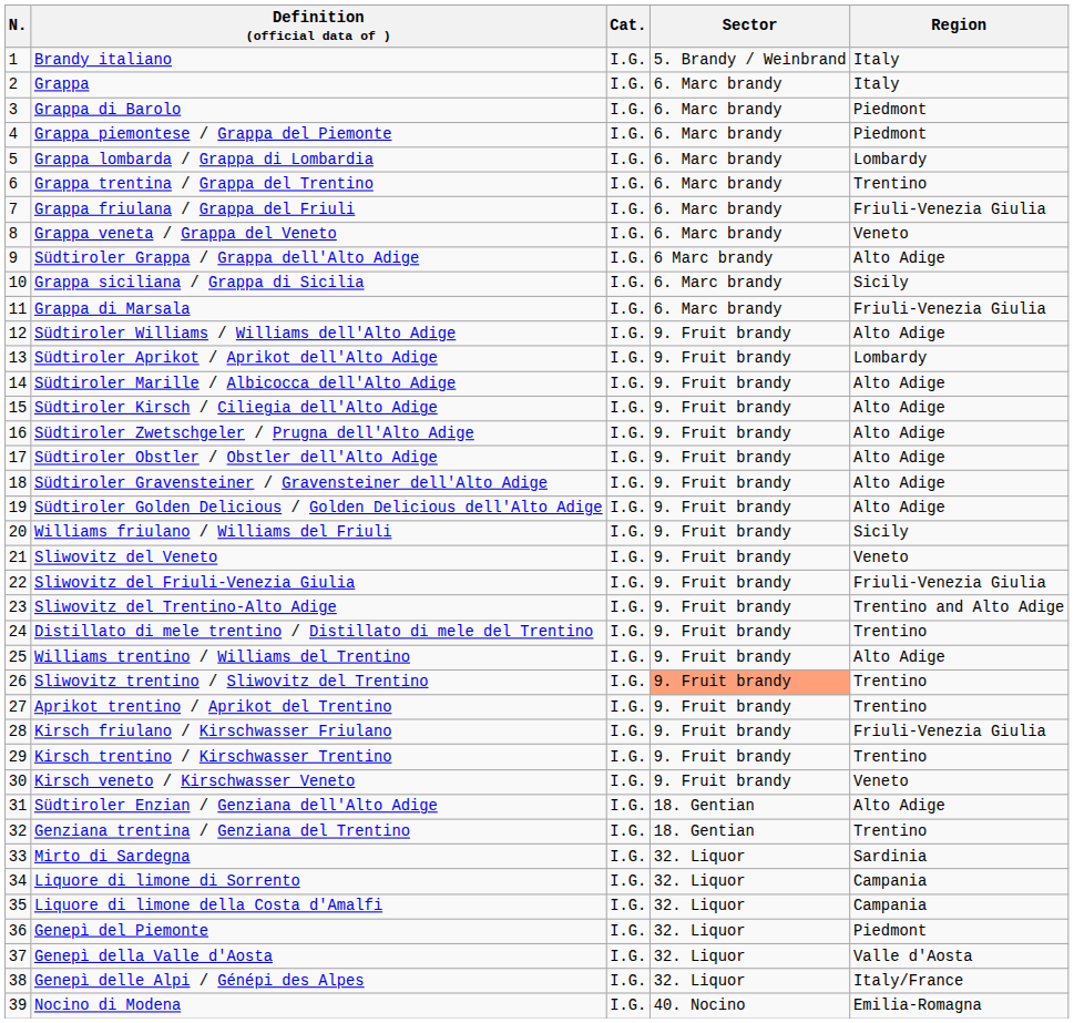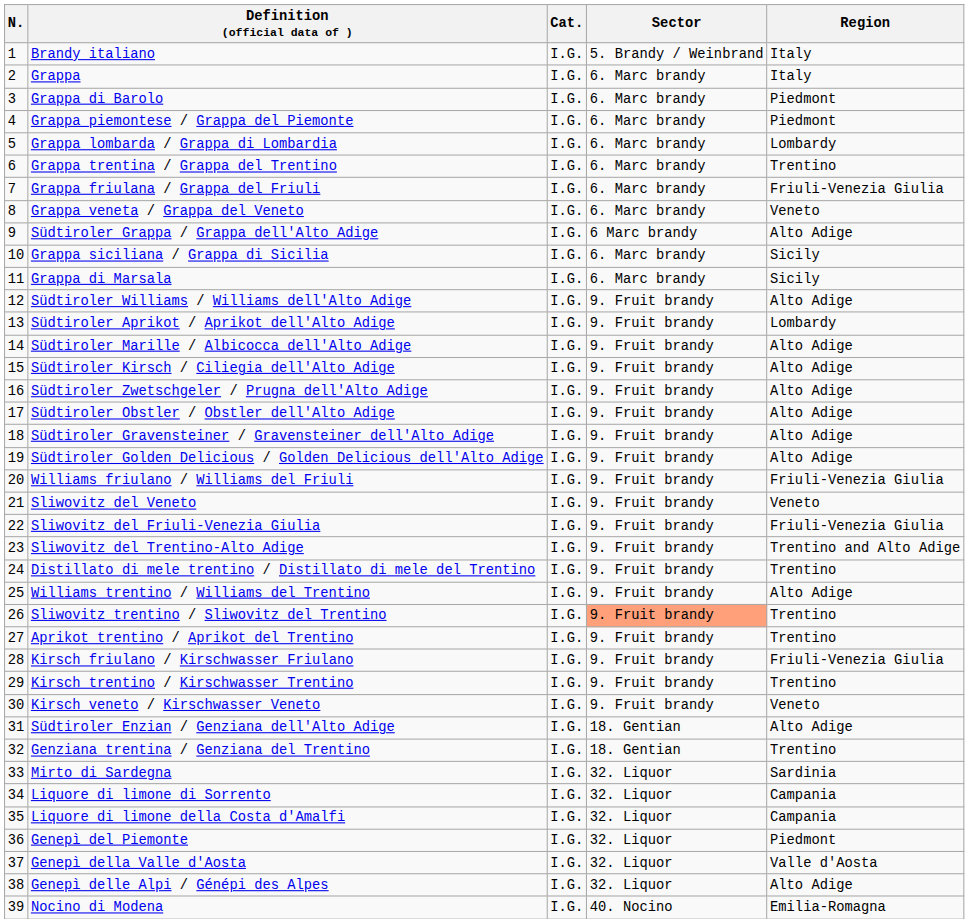Grappa di Marsala | Region: Friuli-Venezia Giulia -> Sicily
Williams friulano / Williams del Friuli | Region: Sicily -> Friuli-Venezia Giulia
Genepì delle Alpi / Génépi des Alpes | Region: Italy/France -> Alto Adige
